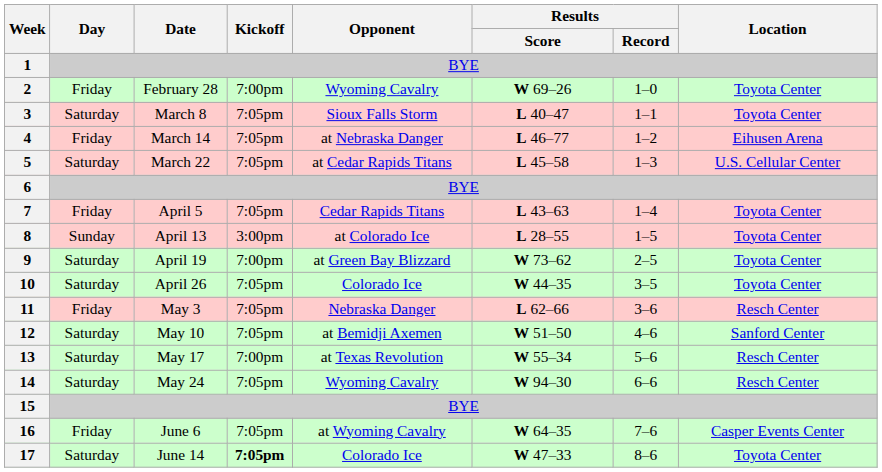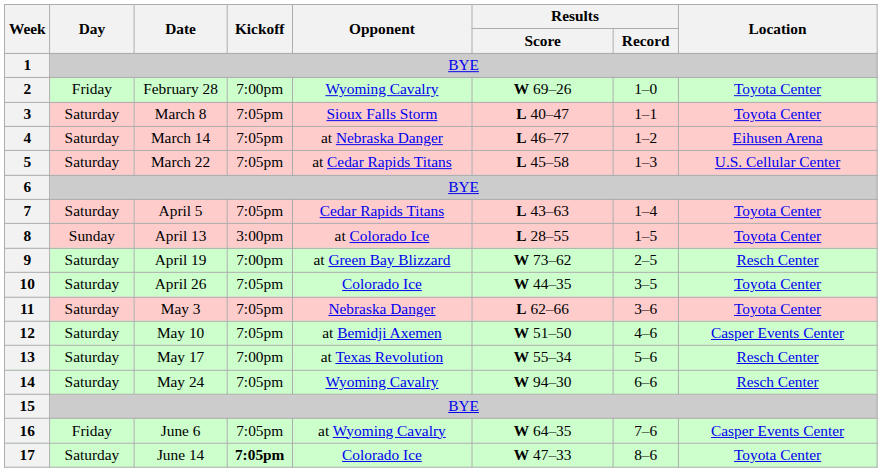4 | Day: Friday -> Saturday
7 | Day: Friday -> Saturday
9 | Location: Toyota Center -> Resch Center
11 | Day: Friday -> Saturday
11 | Location: Resch Center -> Toyota Center
12 | Location: Sanford Center -> Casper Events Center
